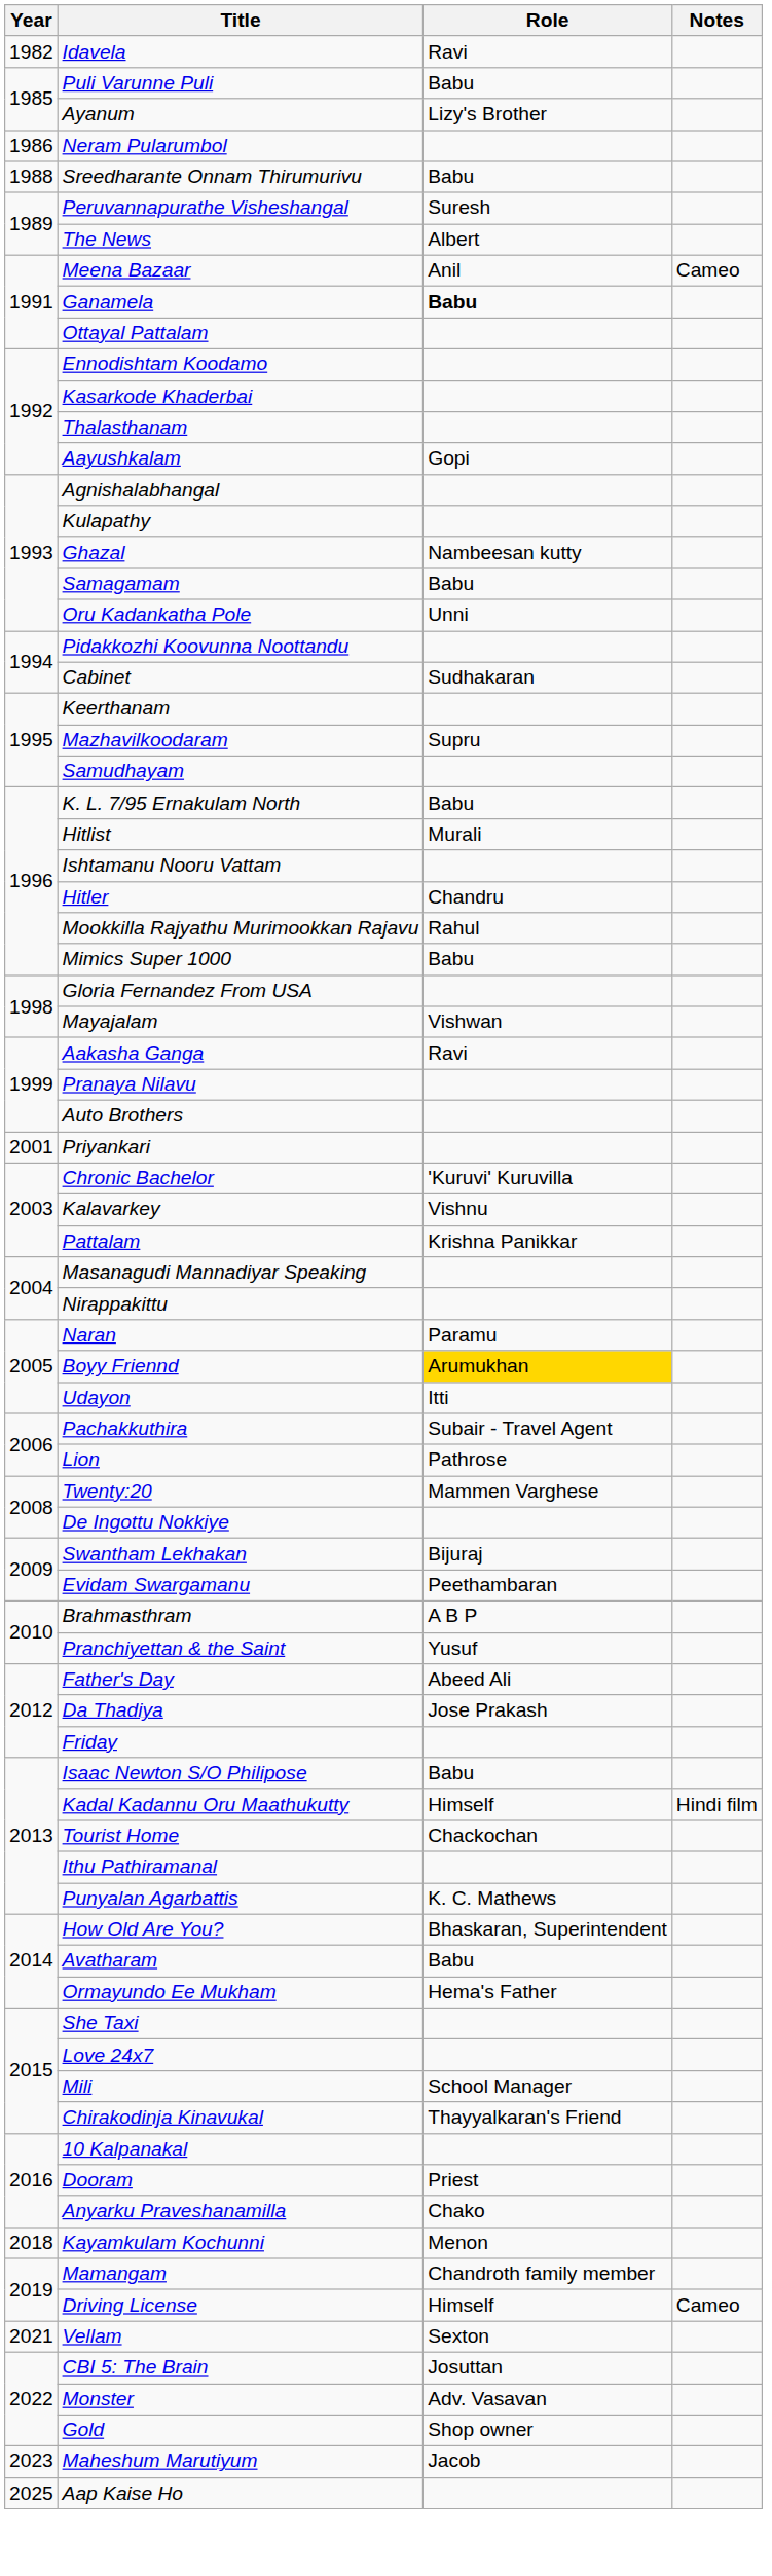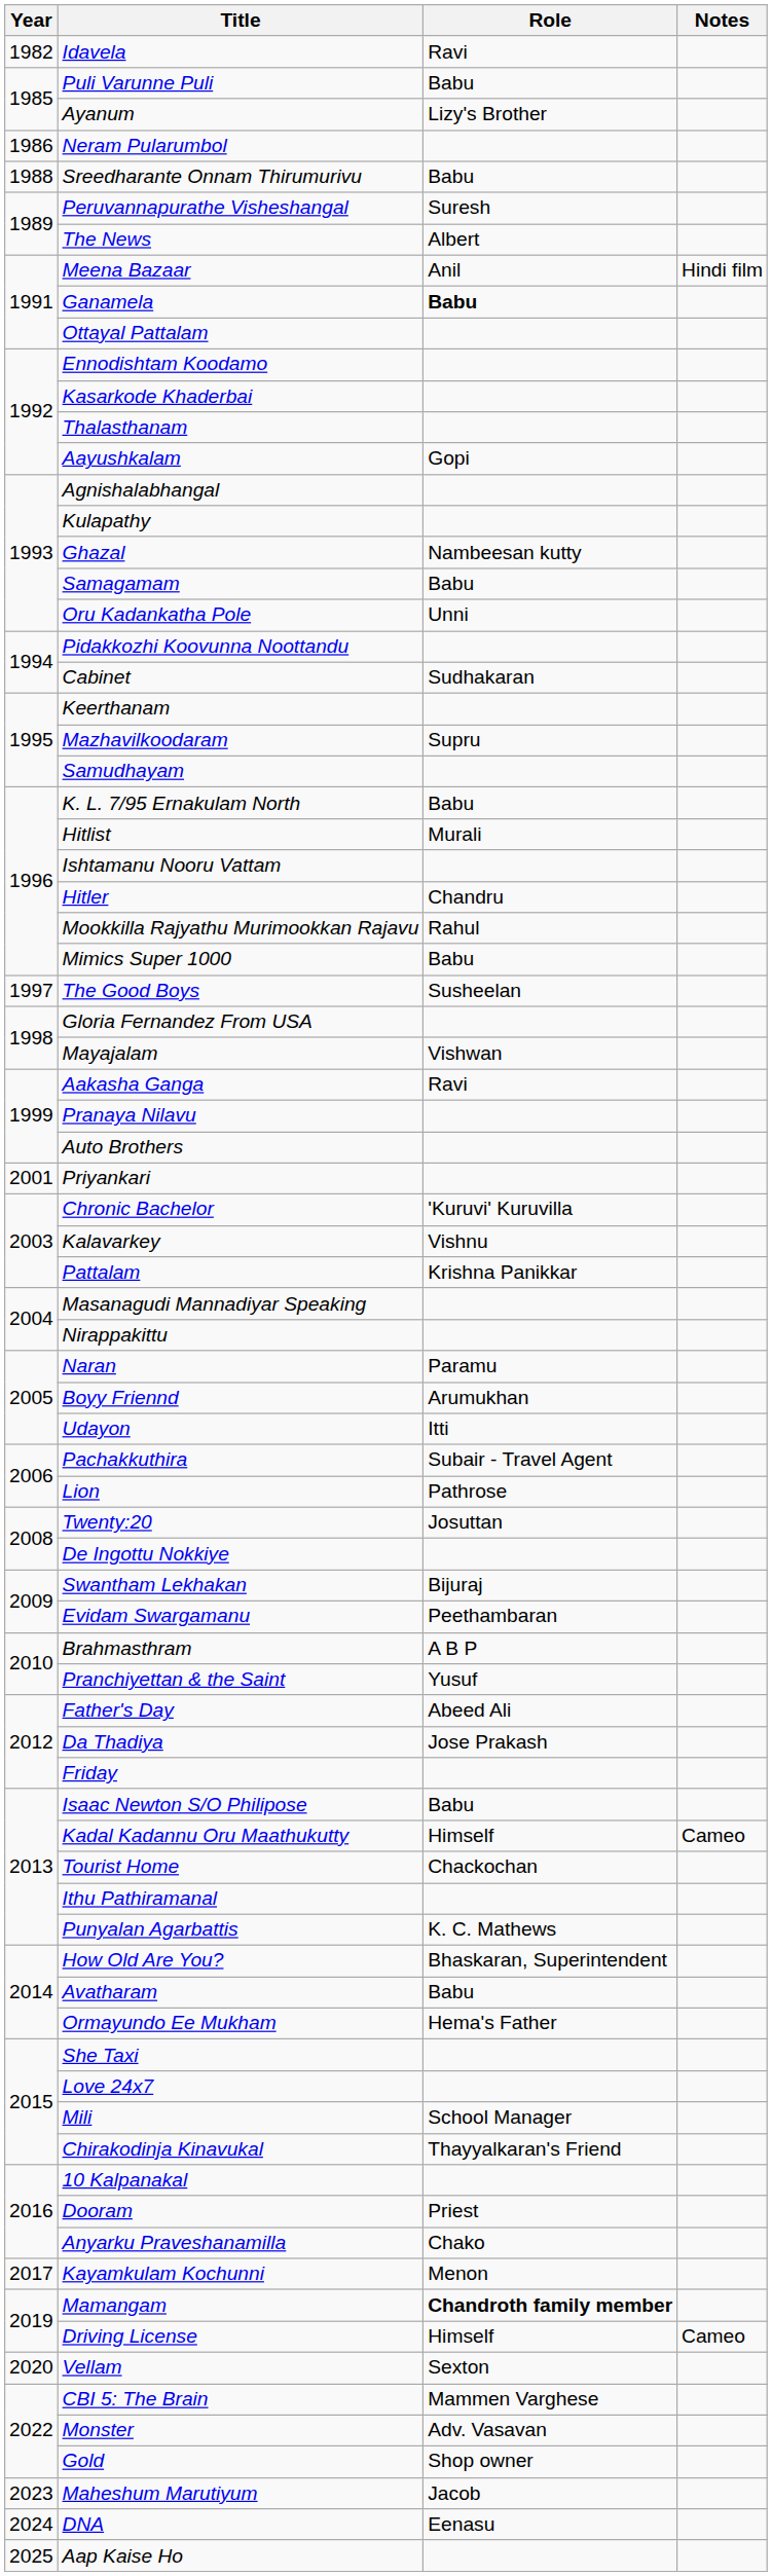Meena Bazaar | Notes: Cameo -> Hindi film
+ row: 1997 | The Good Boys | Susheelan
Boyy Friennd | Role: gold background -> no background
Twenty:20 | Role: Mammen Varghese -> Josuttan
Kadal Kadannu Oru Maathukutty | Notes: Hindi film -> Cameo
Kayamkulam Kochunni | Year: 2018 -> 2017
Mamangam | Role: normal -> bold
Vellam | Year: 2021 -> 2020
CBI 5: The Brain | Role: Josuttan -> Mammen Varghese
+ row: 2024 | DNA | Eenasu
